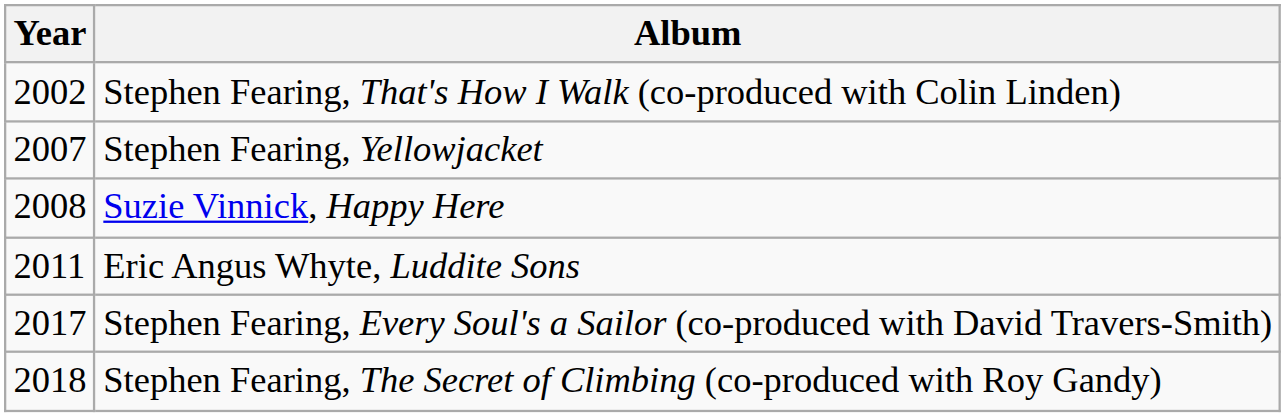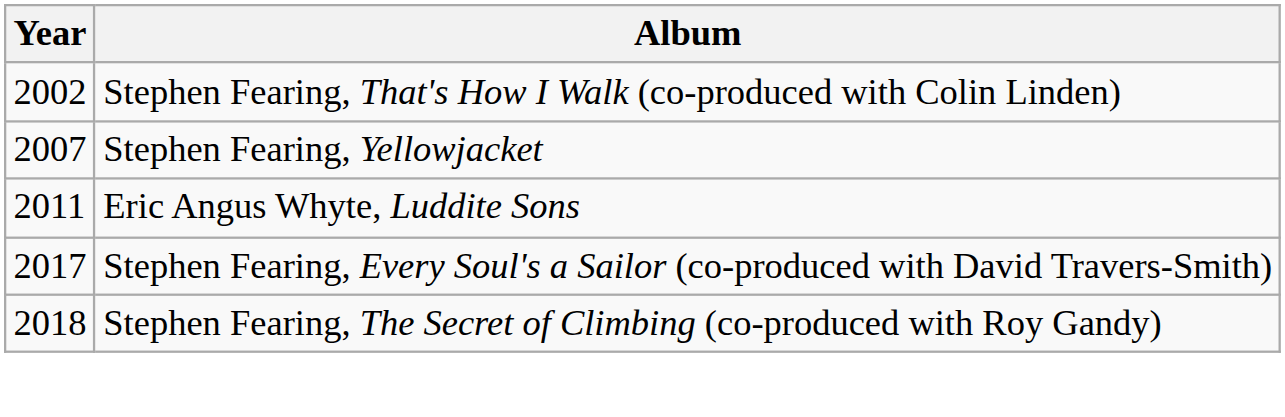- row: 2008 | Suzie Vinnick, Happy Here
